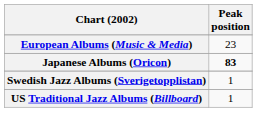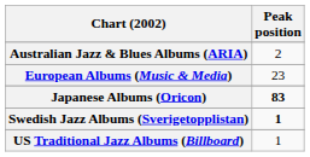+ row: Australian Jazz & Blues Albums (ARIA) | 2
Swedish Jazz Albums (Sverigetopplistan) | Peak position: normal -> bold
